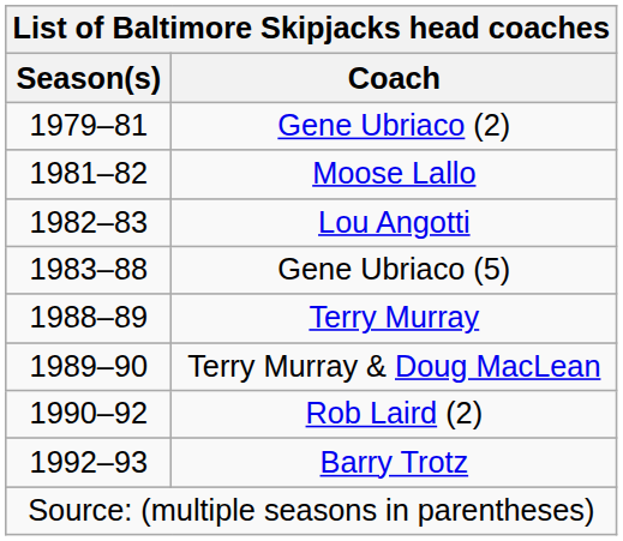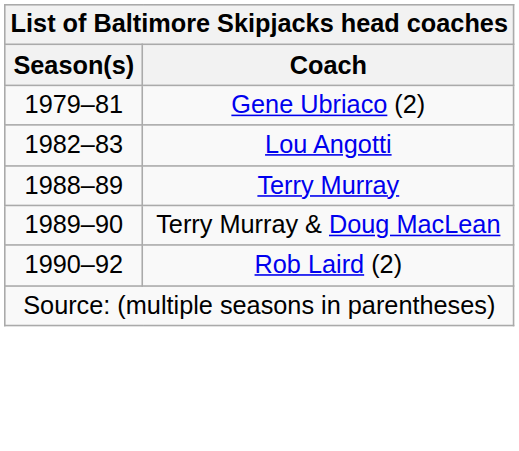- row: 1981–82 | Moose Lallo
- row: 1983–88 | Gene Ubriaco (5)
- row: 1992–93 | Barry Trotz
